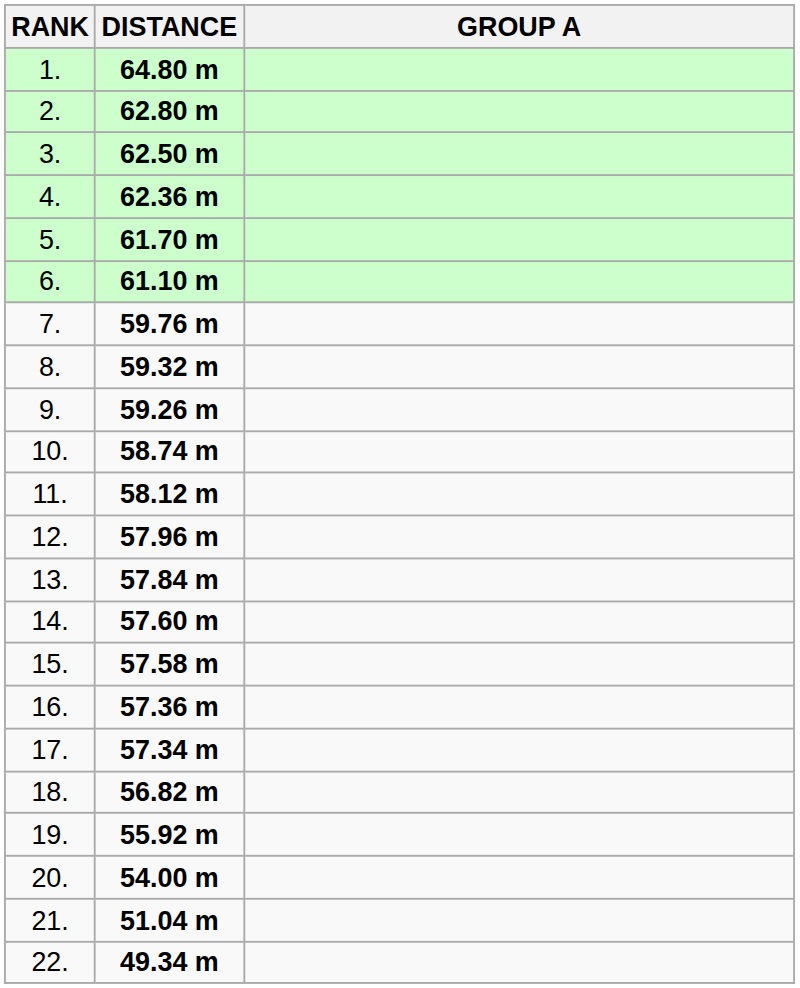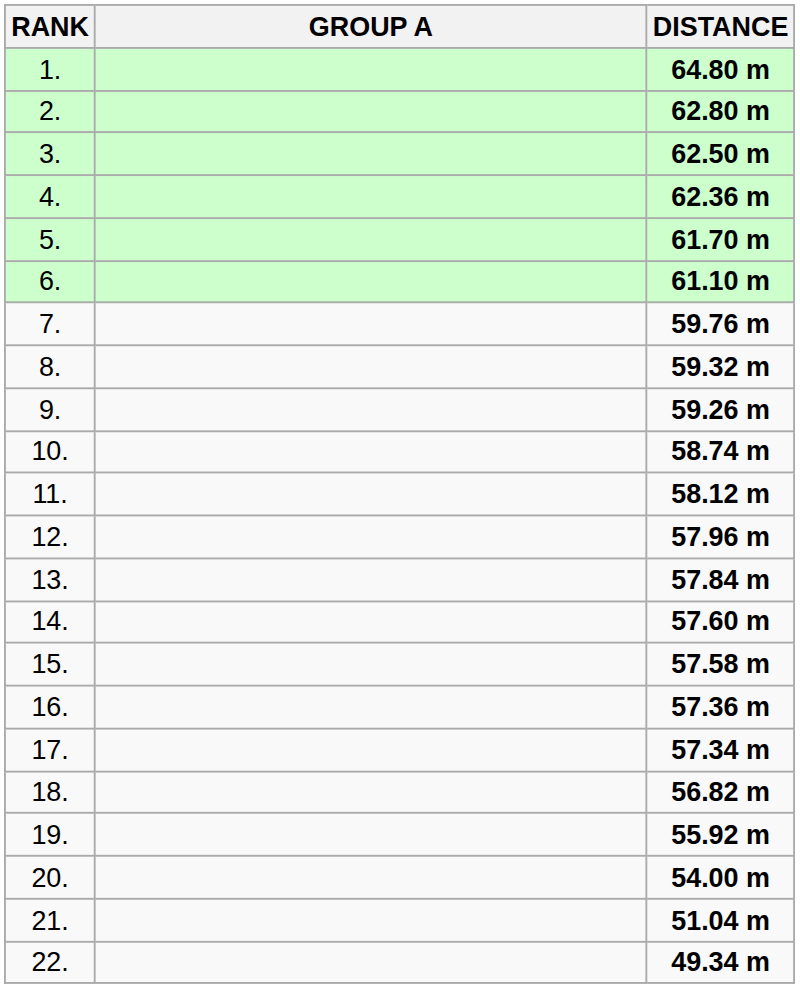columns swapped: GROUP A <-> DISTANCE
